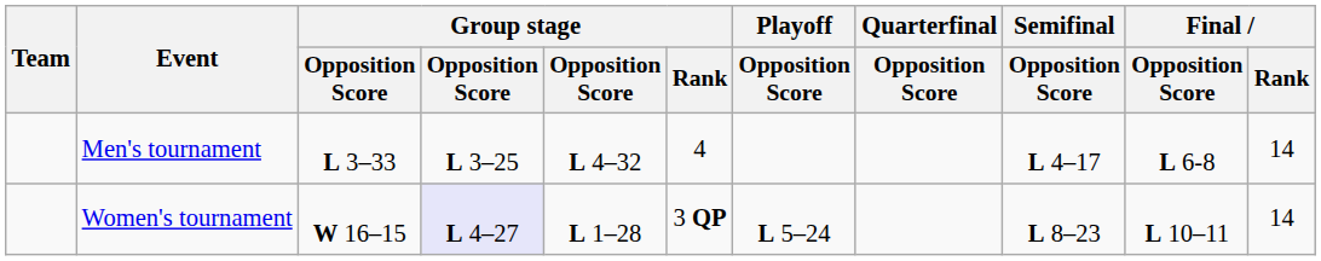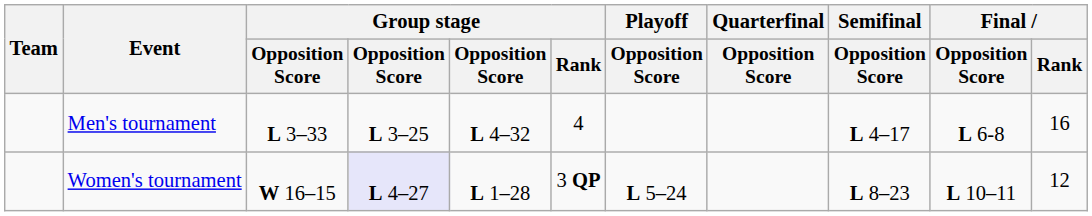Men's tournament | Final / Rank: 14 -> 16
Women's tournament | Final / Rank: 14 -> 12
